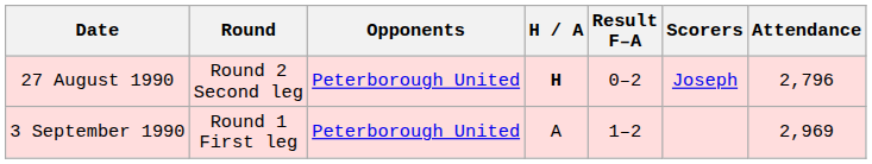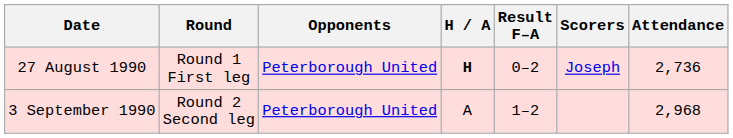27 August 1990 | Round: Round 2 Second leg -> Round 1 First leg
27 August 1990 | Attendance: 2,796 -> 2,736
3 September 1990 | Round: Round 1 First leg -> Round 2 Second leg
3 September 1990 | Attendance: 2,969 -> 2,968
